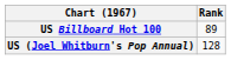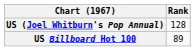rows swapped: US Billboard Hot 100 <-> US (Joel Whitburn's Pop Annual)
